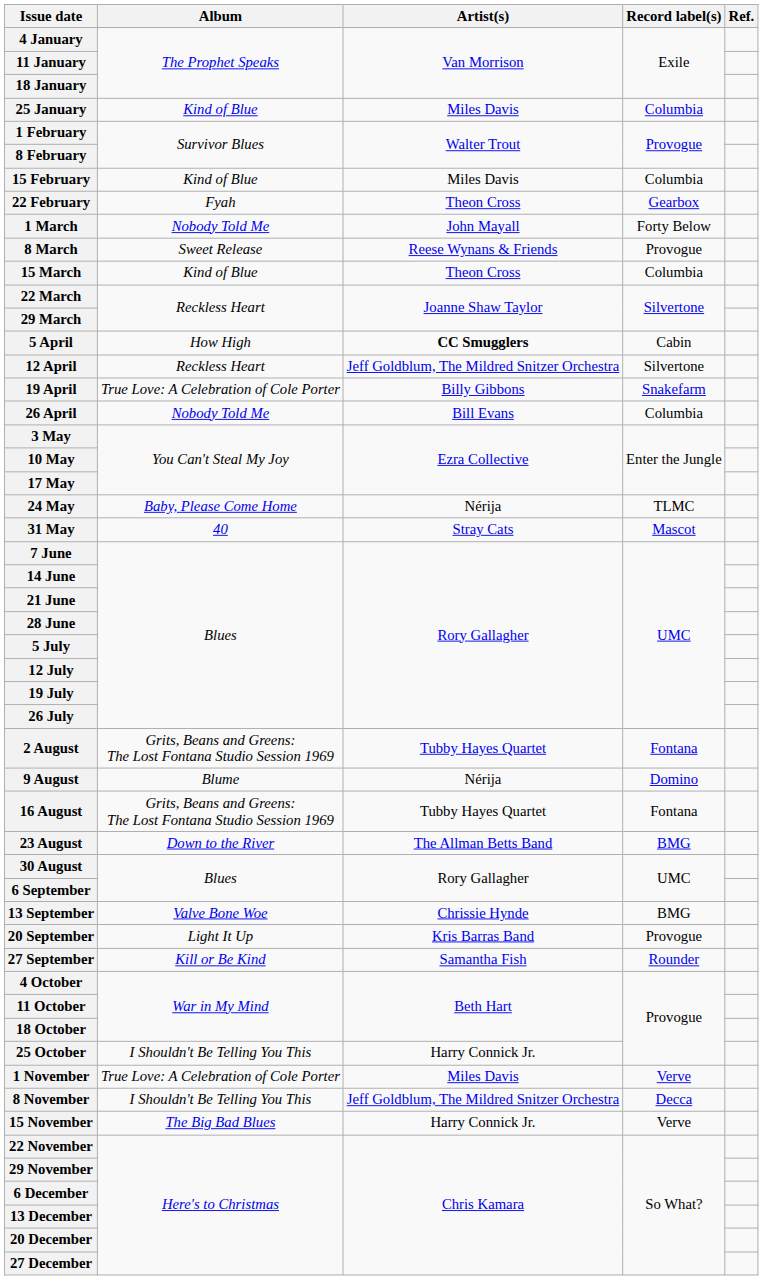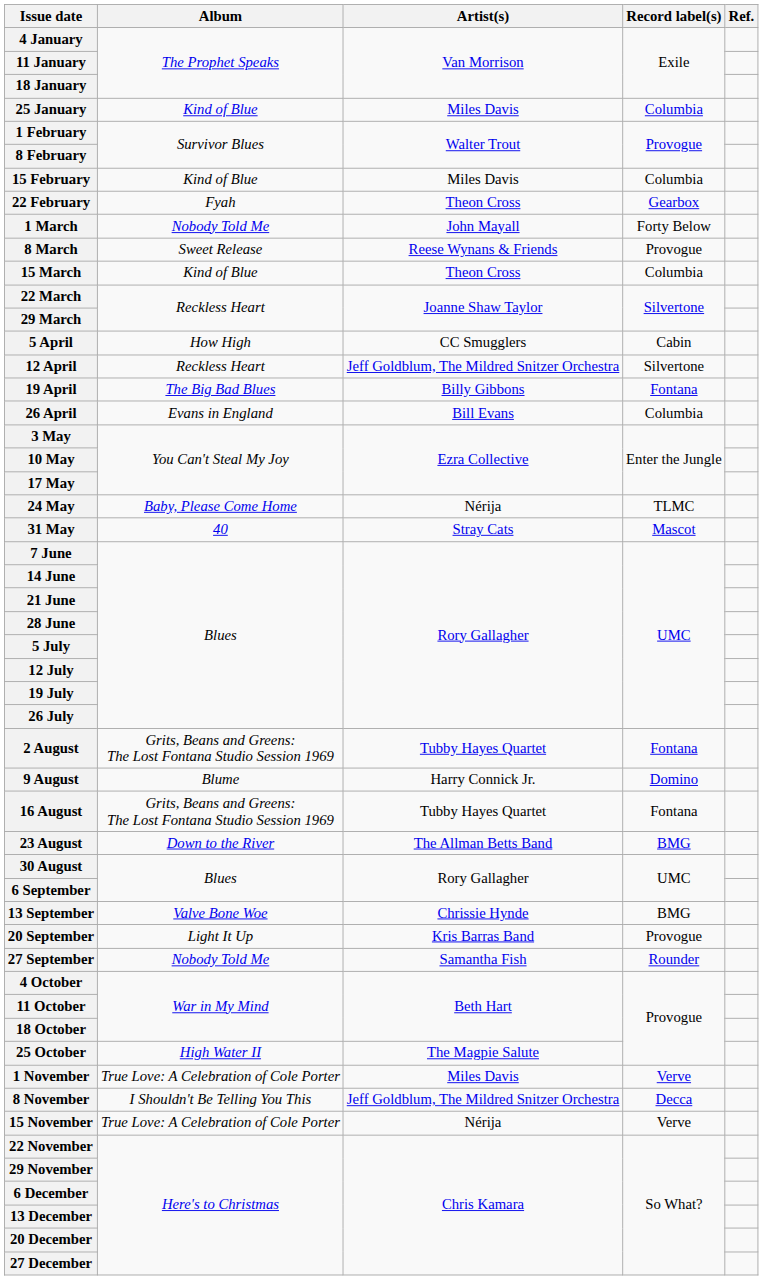5 April | Artist(s): bold -> normal
19 April | Album: True Love: A Celebration of Cole Porter -> The Big Bad Blues
19 April | Record label(s): Snakefarm -> Fontana
26 April | Album: Nobody Told Me -> Evans in England
9 August | Artist(s): Nérija -> Harry Connick Jr.
27 September | Album: Kill or Be Kind -> Nobody Told Me
25 October | Album: I Shouldn't Be Telling You This -> High Water II
25 October | Artist(s): Harry Connick Jr. -> The Magpie Salute
15 November | Album: The Big Bad Blues -> True Love: A Celebration of Cole Porter
15 November | Artist(s): Harry Connick Jr. -> Nérija
